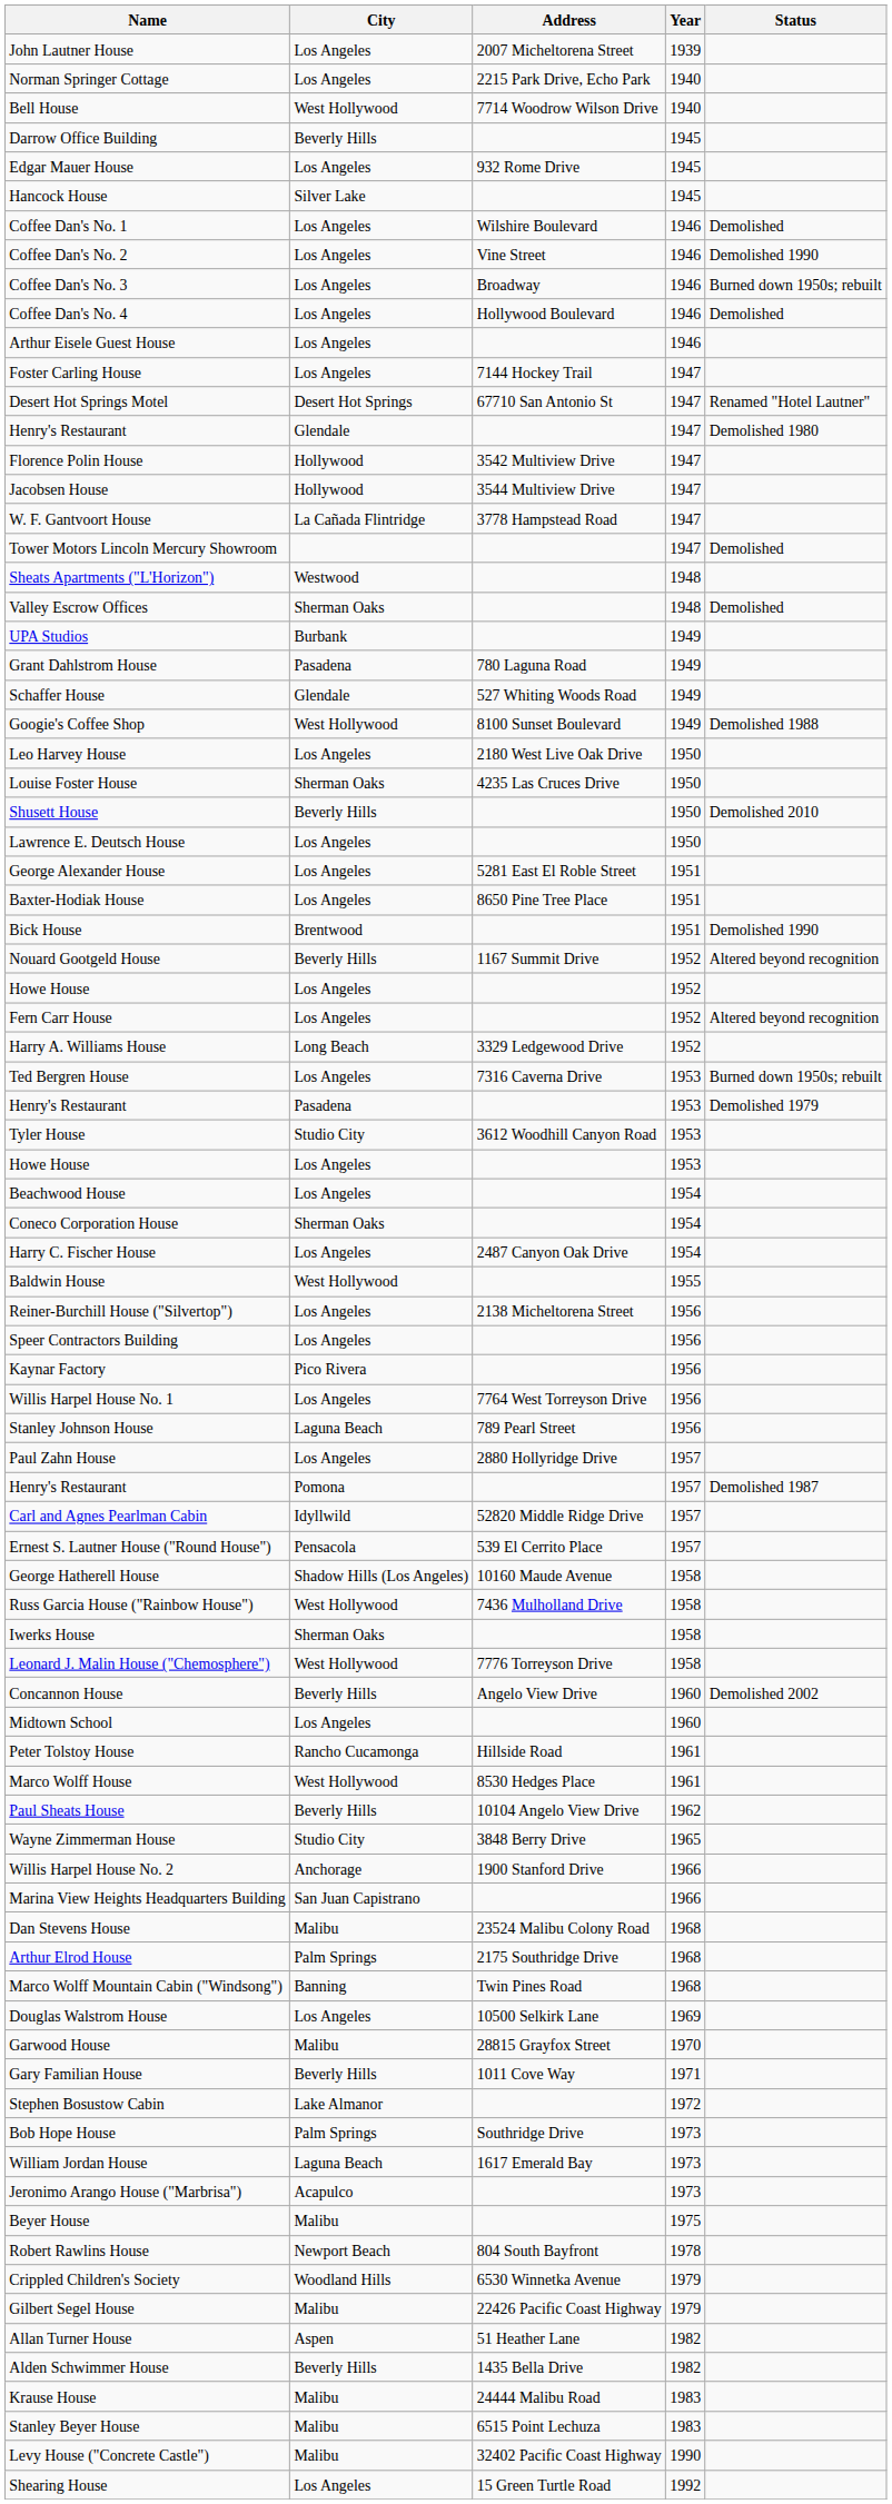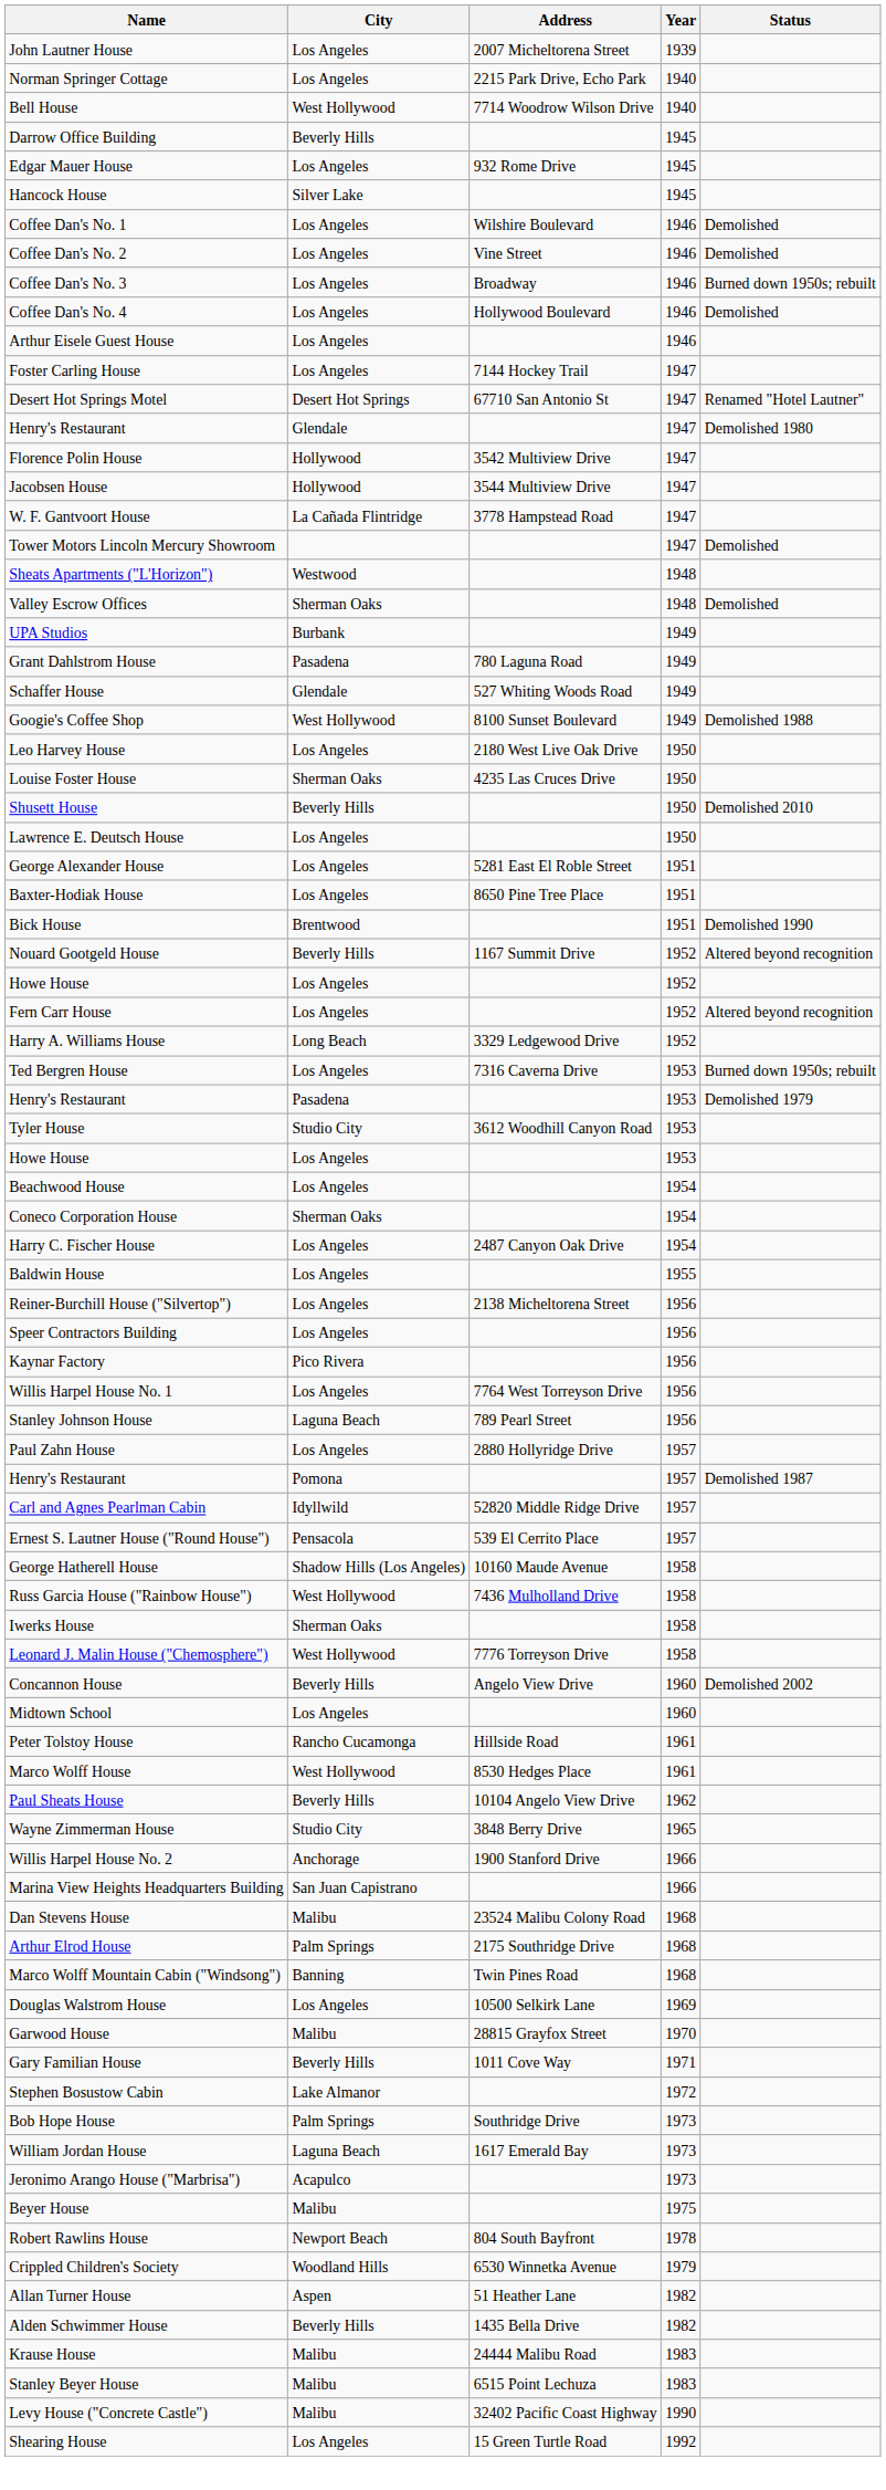Coffee Dan's No. 2 | Status: Demolished 1990 -> Demolished
Baldwin House | City: West Hollywood -> Los Angeles
- row: Gilbert Segel House | Malibu | 22426 Pacific Coast Highway | 1979
